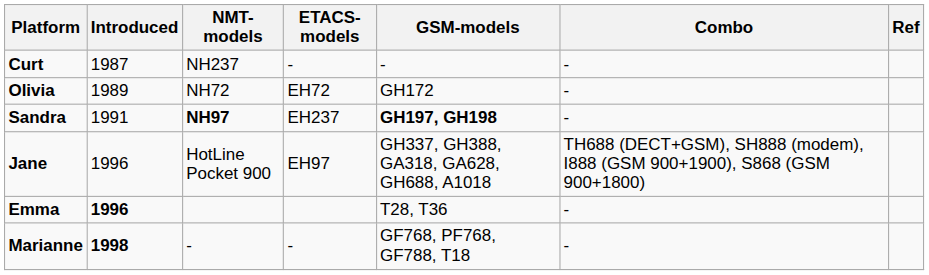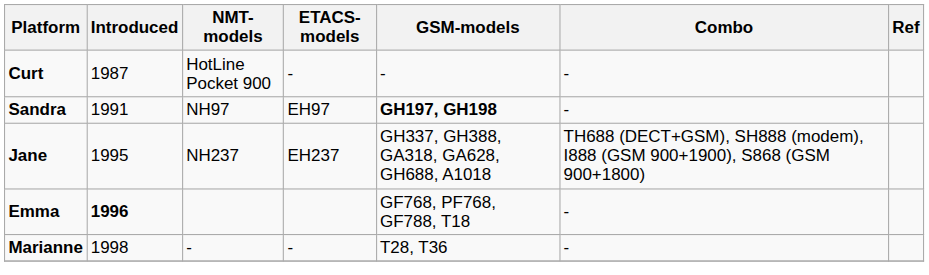Curt | NMT-models: NH237 -> HotLine Pocket 900
- row: Olivia | 1989 | NH72 | EH72 | GH172 | -
Sandra | NMT-models: bold -> normal
Sandra | ETACS-models: EH237 -> EH97
Jane | Introduced: 1996 -> 1995
Jane | NMT-models: HotLine Pocket 900 -> NH237
Jane | ETACS-models: EH97 -> EH237
Emma | GSM-models: T28, T36 -> GF768, PF768, GF788, T18
Marianne | Introduced: bold -> normal
Marianne | GSM-models: GF768, PF768, GF788, T18 -> T28, T36
